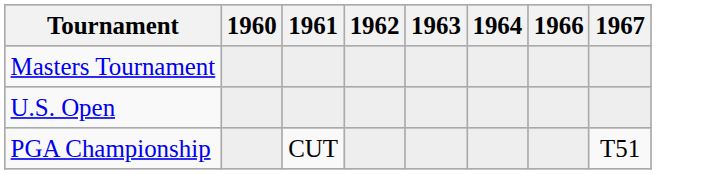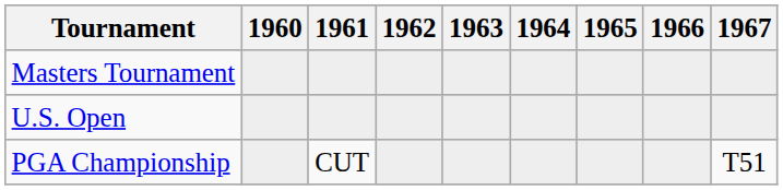+ column: 1965
